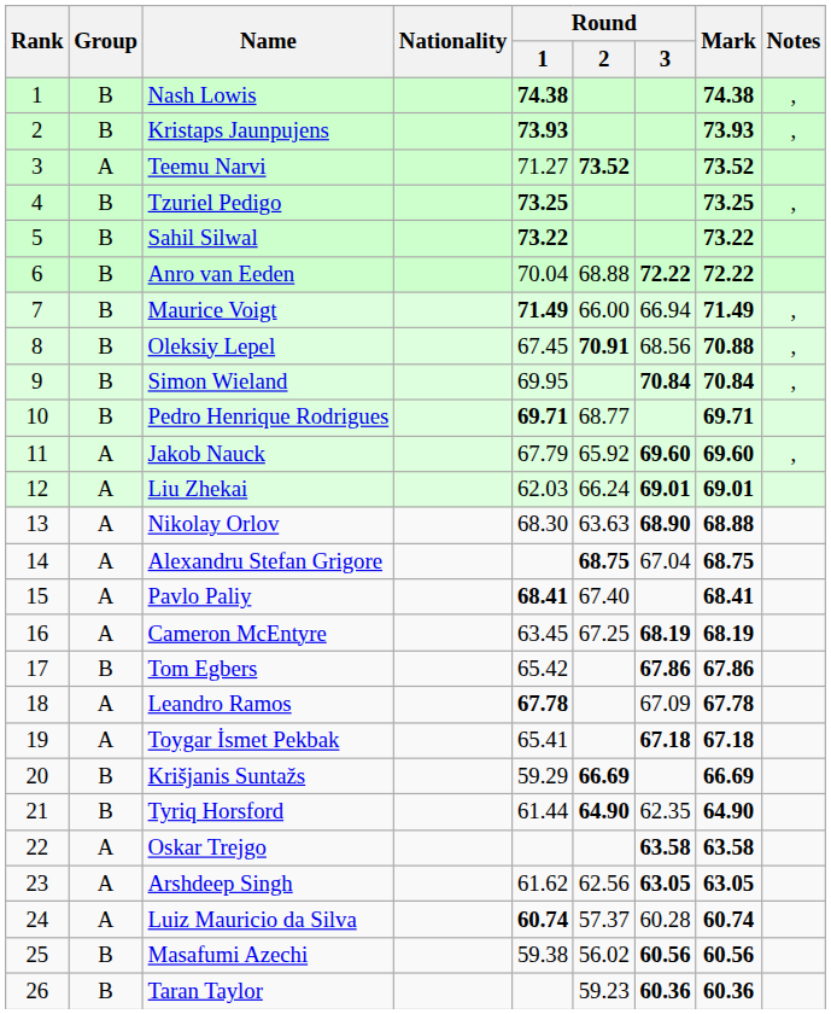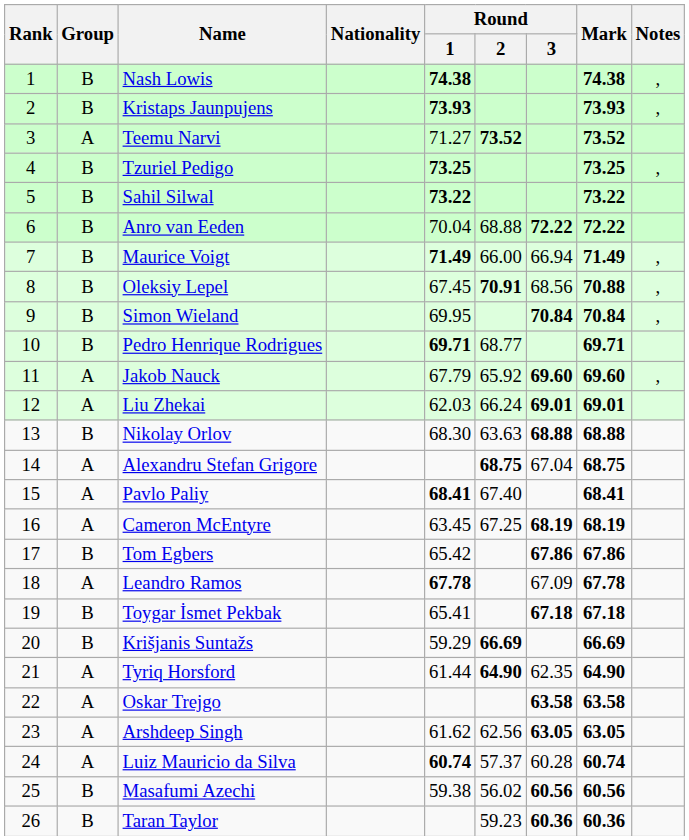Nikolay Orlov | Group: A -> B
Nikolay Orlov | Round / 3: 68.90 -> 68.88
Toygar İsmet Pekbak | Group: A -> B
Tyriq Horsford | Group: B -> A
